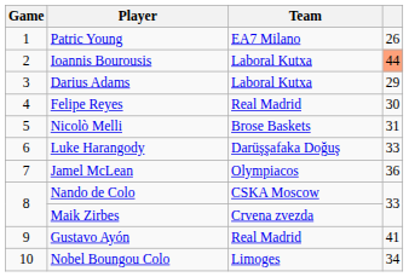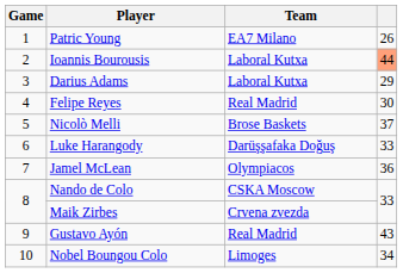Nicolò Melli | column 4: 31 -> 37
Gustavo Ayón | column 4: 41 -> 43
